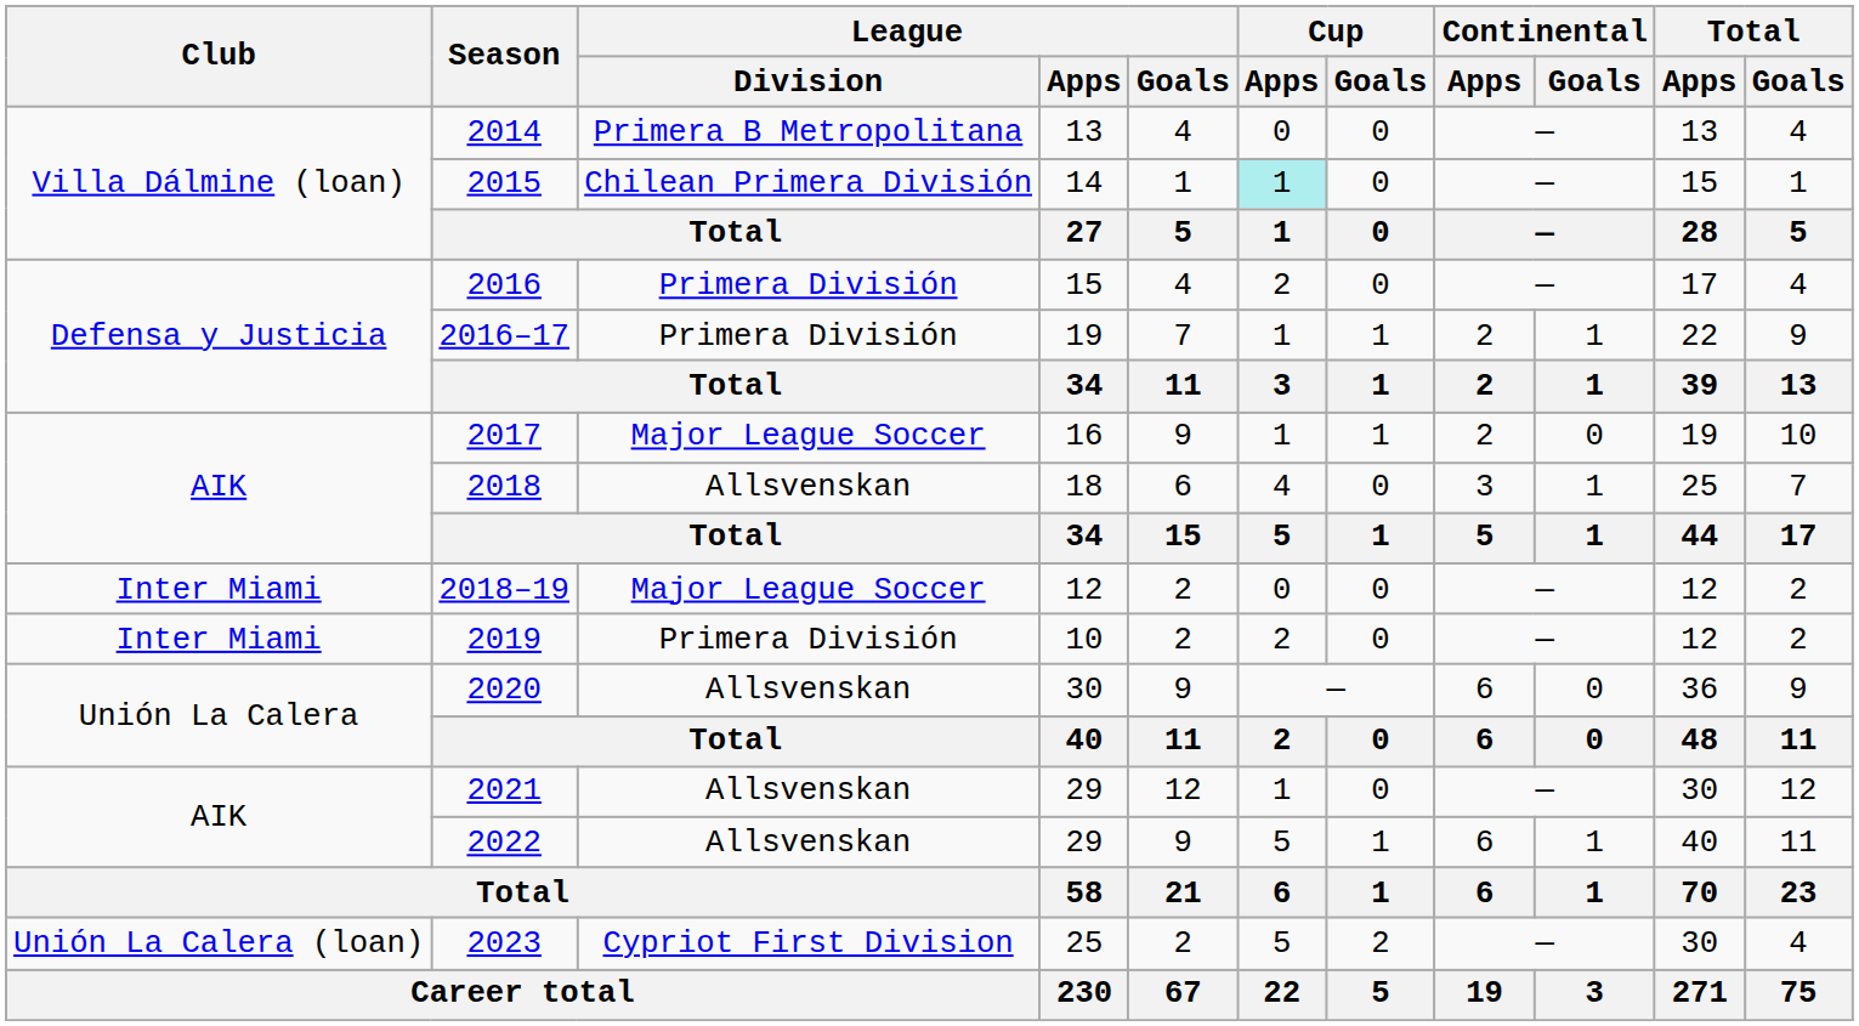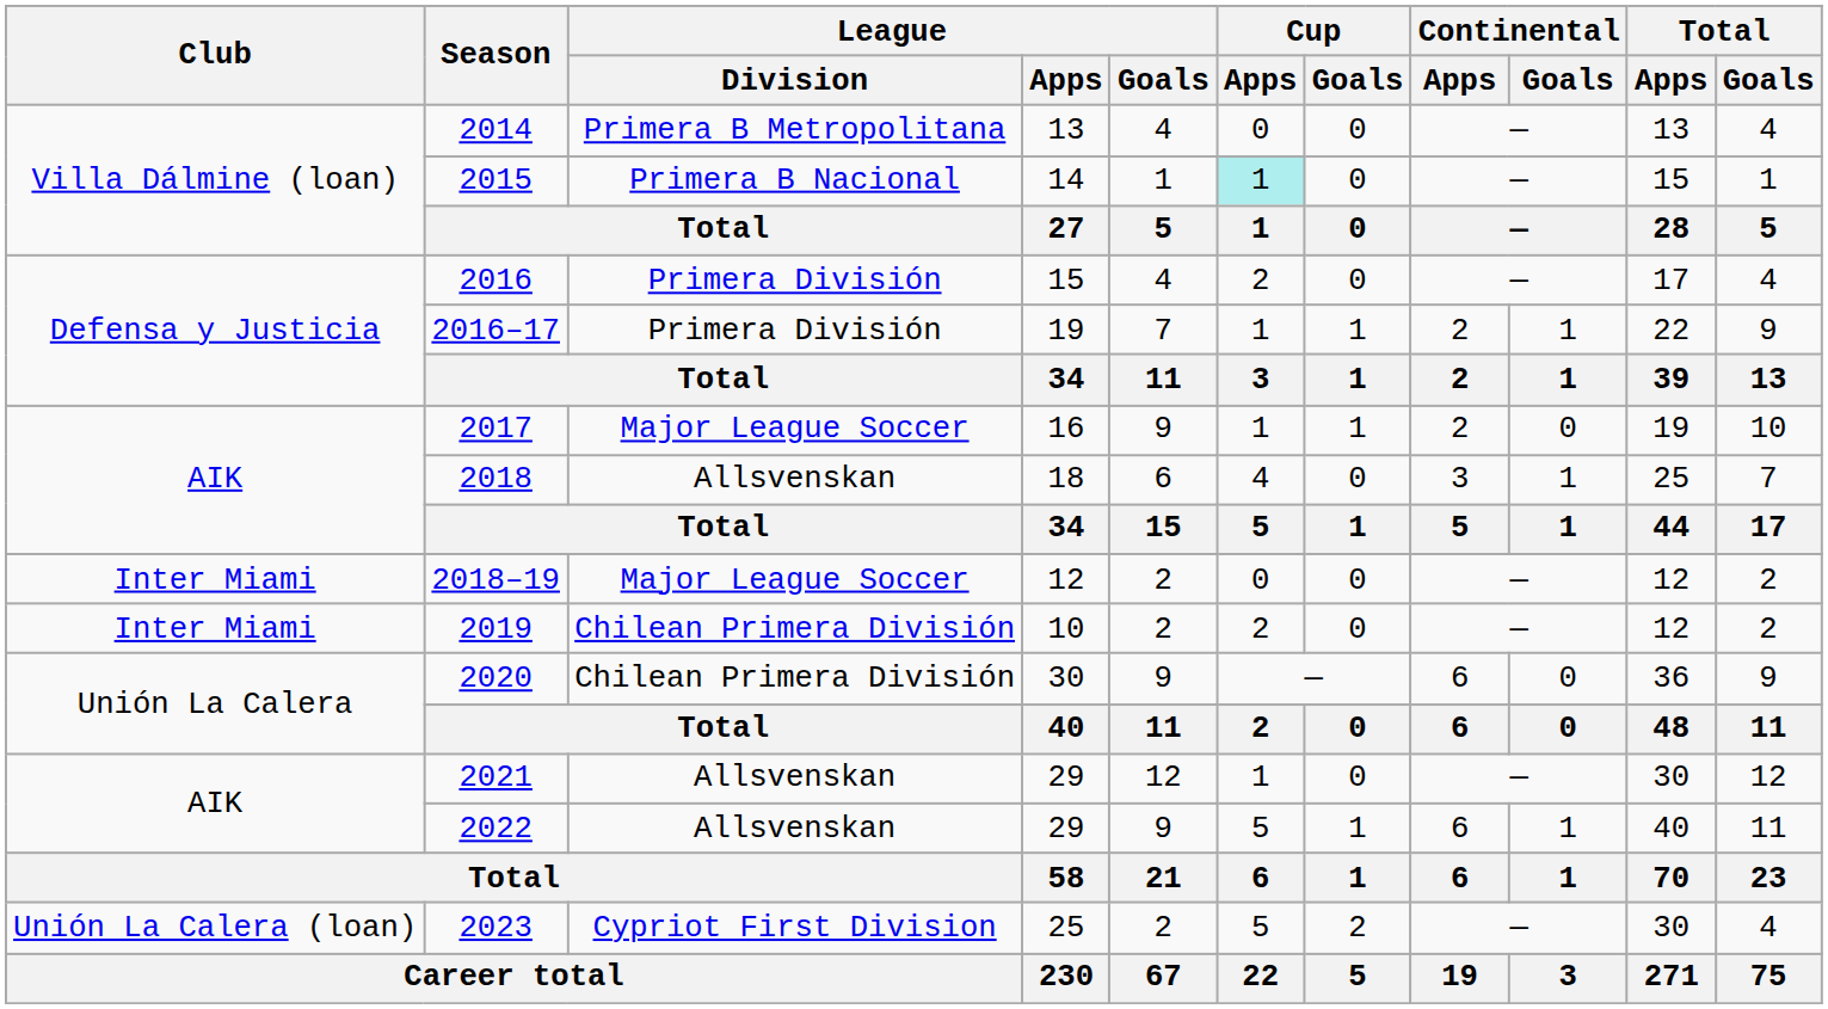2015 | League / Division: Chilean Primera División -> Primera B Nacional
2019 | League / Division: Primera División -> Chilean Primera División
2020 | League / Division: Allsvenskan -> Chilean Primera División
